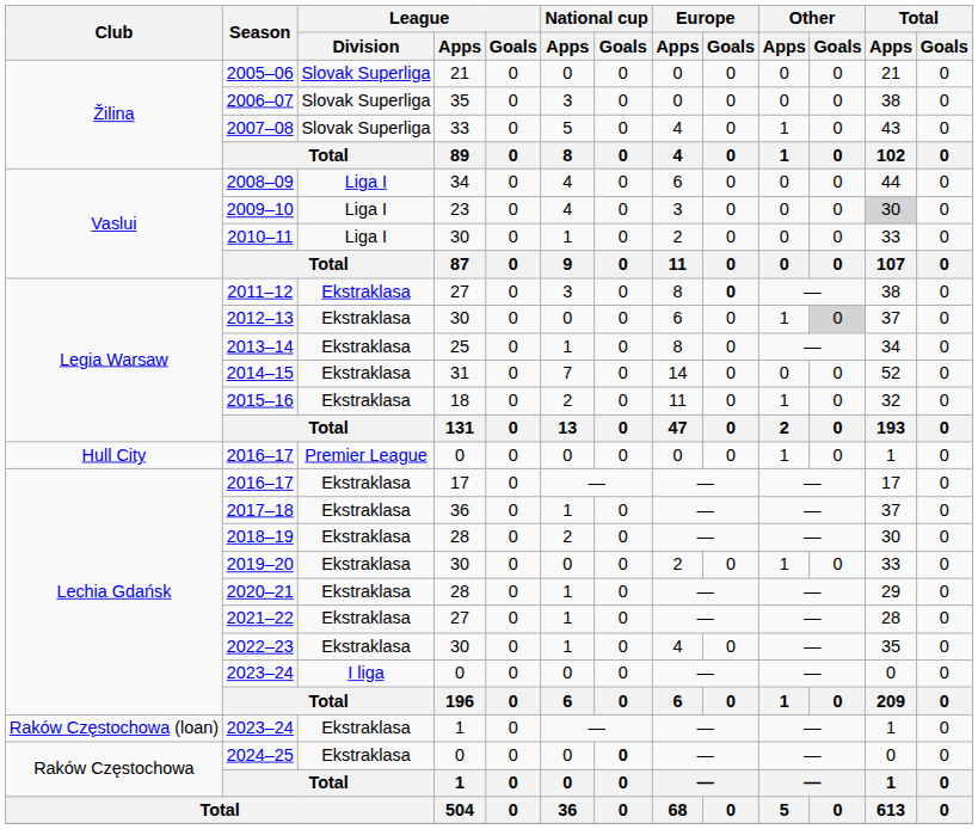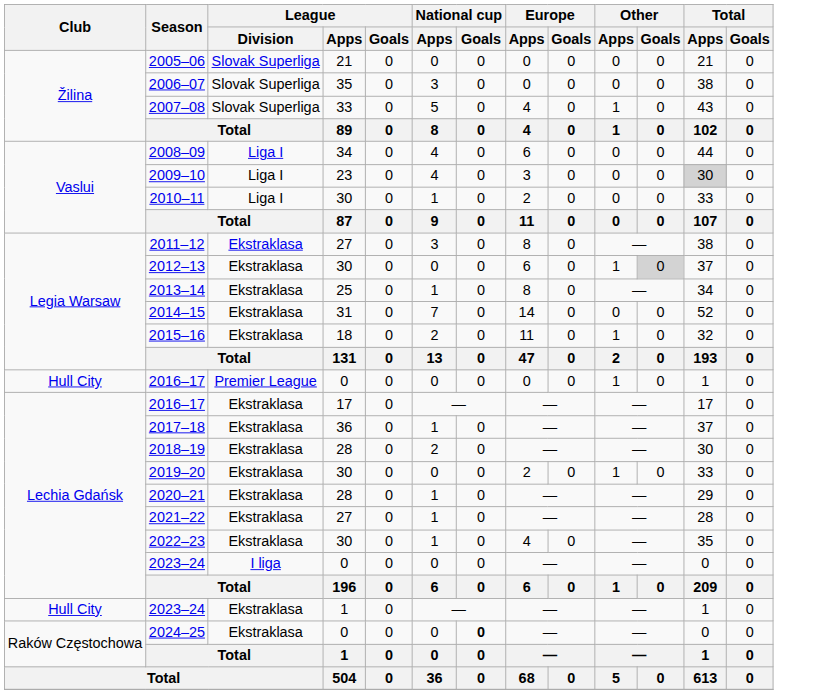2011–12 | Europe / Goals: bold -> normal
2023–24 / 1 | Club: Raków Częstochowa (loan) -> Hull City
